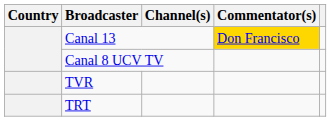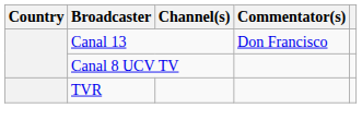Canal 13 | Commentator(s): gold background -> no background
- row: TRT
